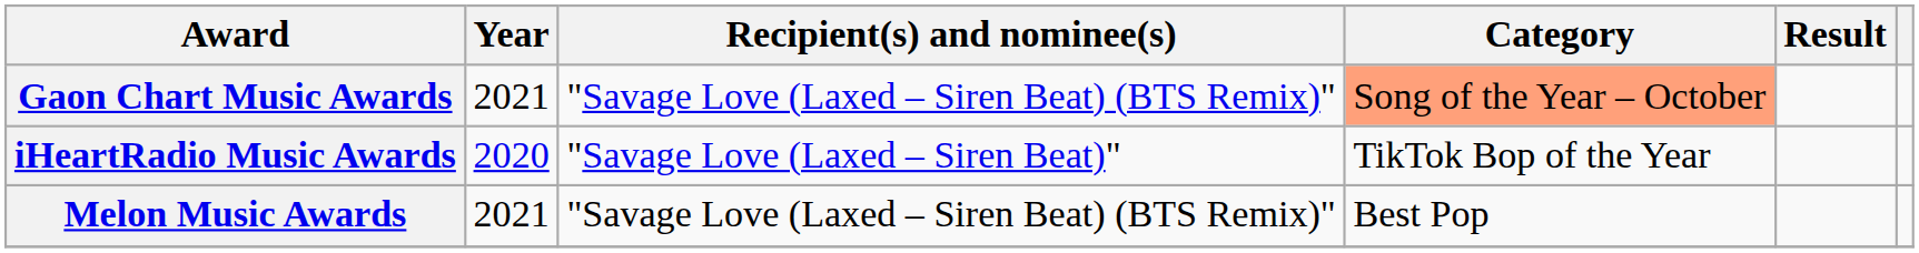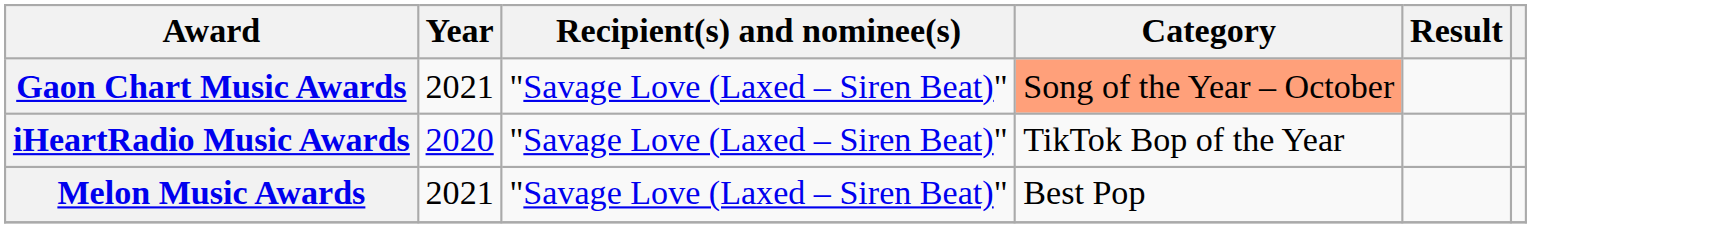Gaon Chart Music Awards | Recipient(s) and nominee(s): "Savage Love (Laxed – Siren Beat) (BTS Remix)" -> "Savage Love (Laxed – Siren Beat)"
Melon Music Awards | Recipient(s) and nominee(s): "Savage Love (Laxed – Siren Beat) (BTS Remix)" -> "Savage Love (Laxed – Siren Beat)"
